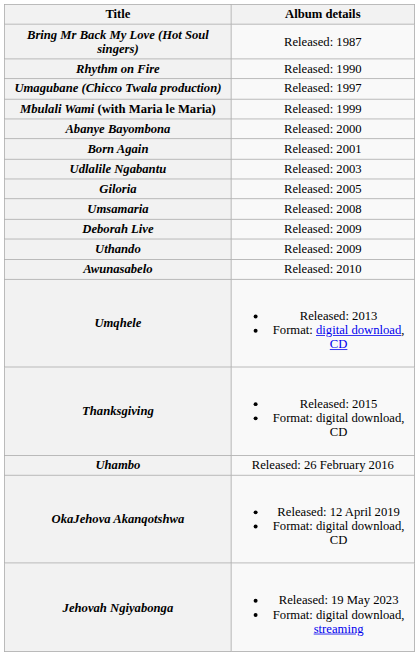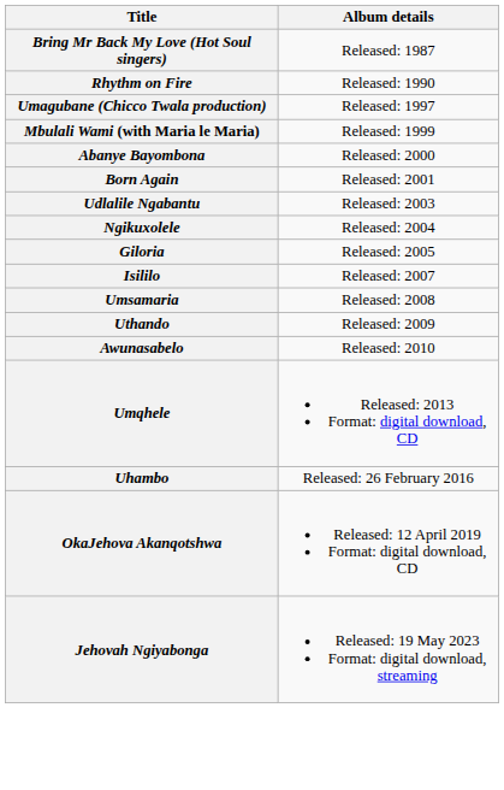+ row: Ngikuxolele | Released: 2004
+ row: Isililo | Released: 2007
- row: Deborah Live | Released: 2009
- row: Thanksgiving | Released: 2015 Format: digital download, CD
